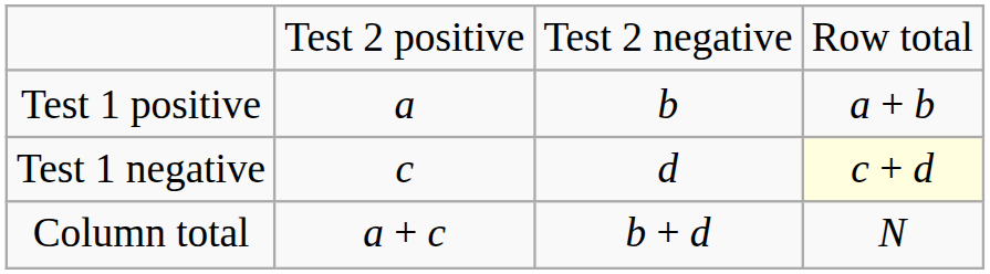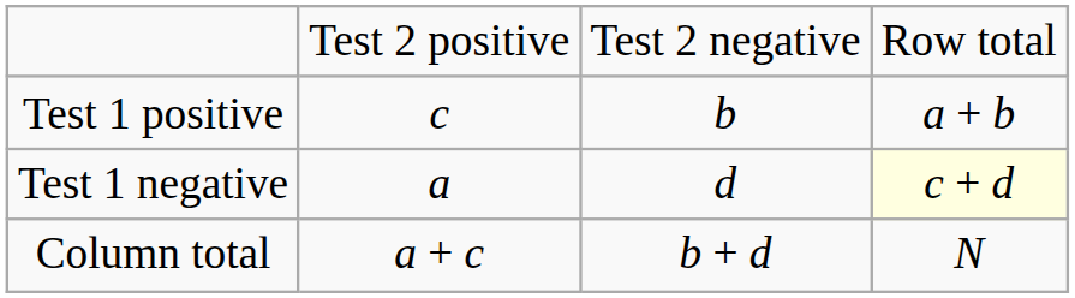Test 1 positive | column 2: a -> c
Test 1 negative | column 2: c -> a
